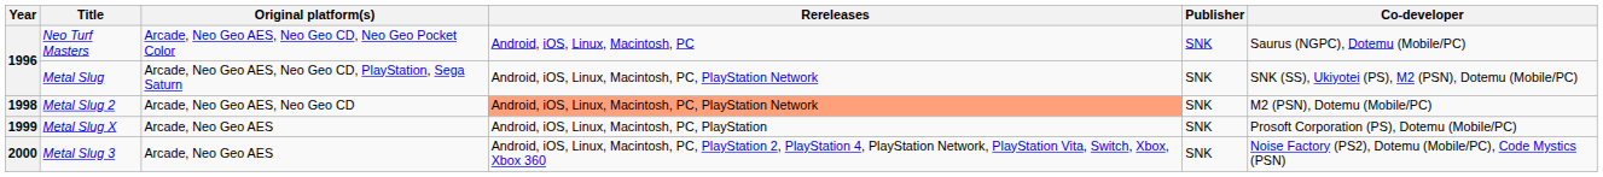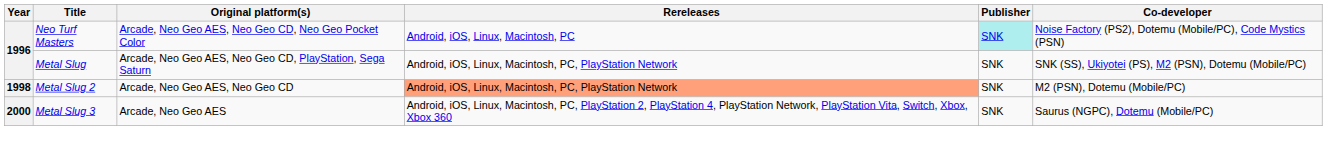Neo Turf Masters | Publisher: no background -> paleturquoise background
Neo Turf Masters | Co-developer: Saurus (NGPC), Dotemu (Mobile/PC) -> Noise Factory (PS2), Dotemu (Mobile/PC), Code Mystics (PSN)
- row: 1999 | Metal Slug X | Arcade, Neo Geo AES | Android, iOS, Linux, Macintosh, PC, PlayStation | SNK | Prosoft Corporation (PS), Dotemu (Mobile/PC)
Metal Slug 3 | Co-developer: Noise Factory (PS2), Dotemu (Mobile/PC), Code Mystics (PSN) -> Saurus (NGPC), Dotemu (Mobile/PC)
